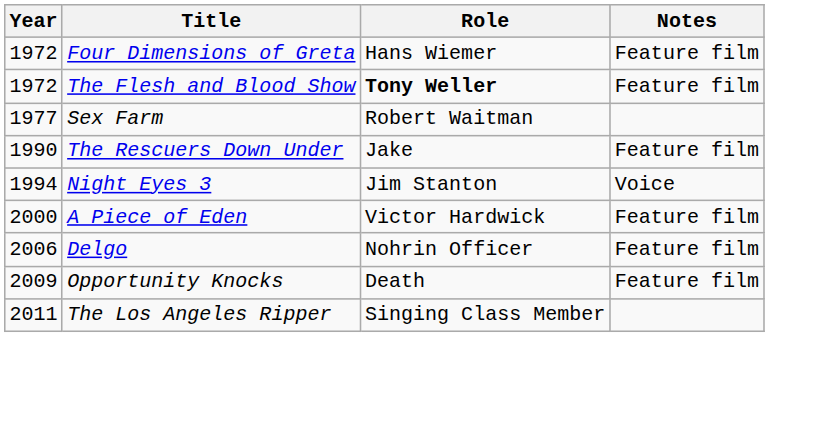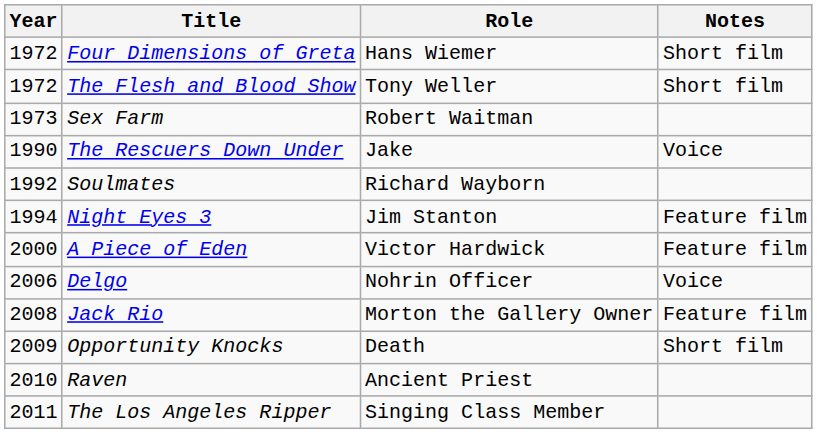Four Dimensions of Greta | Notes: Feature film -> Short film
The Flesh and Blood Show | Role: bold -> normal
The Flesh and Blood Show | Notes: Feature film -> Short film
Sex Farm | Year: 1977 -> 1973
The Rescuers Down Under | Notes: Feature film -> Voice
+ row: 1992 | Soulmates | Richard Wayborn
Night Eyes 3 | Notes: Voice -> Feature film
Delgo | Notes: Feature film -> Voice
+ row: 2008 | Jack Rio | Morton the Gallery Owner | Feature film
Opportunity Knocks | Notes: Feature film -> Short film
+ row: 2010 | Raven | Ancient Priest
